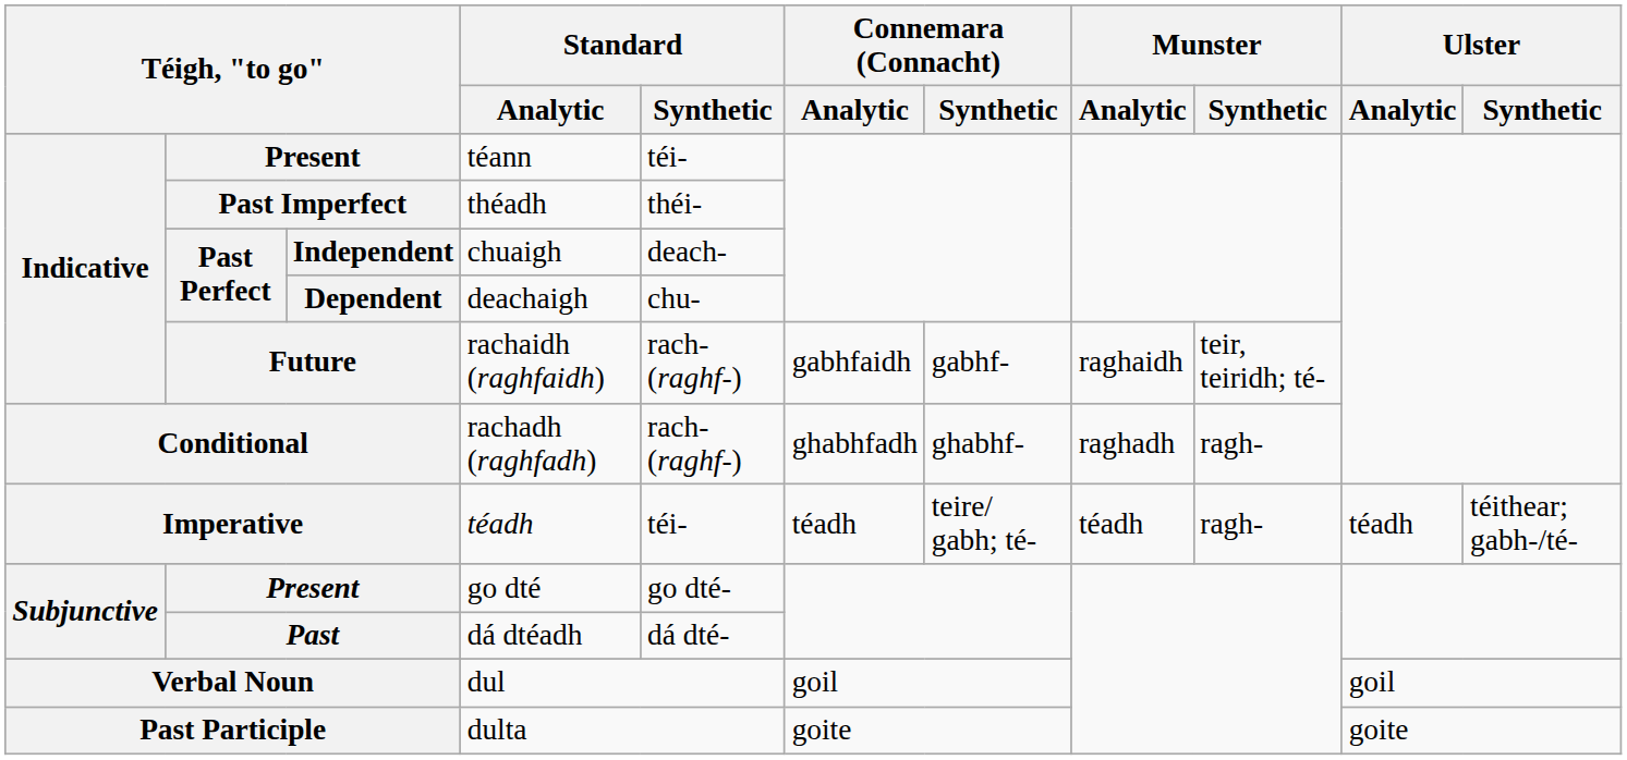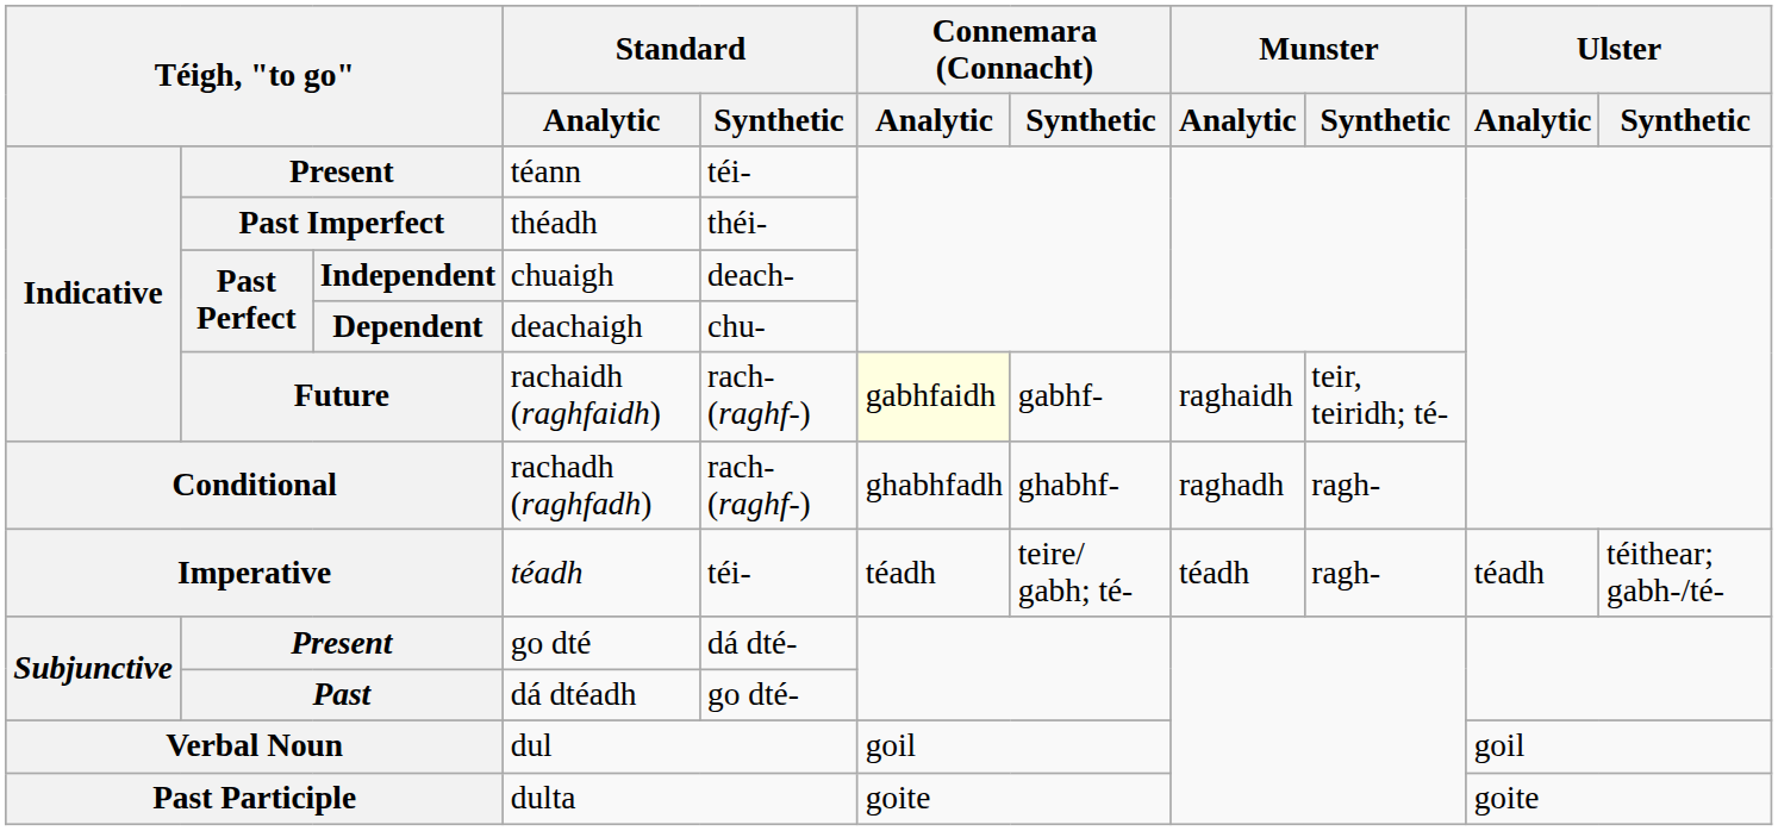Future | Connemara (Connacht) / Analytic: no background -> lightyellow background
Present / go dté | Standard / Synthetic: go dté- -> dá dté-
Past | Standard / Synthetic: dá dté- -> go dté-
